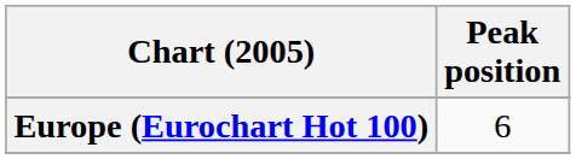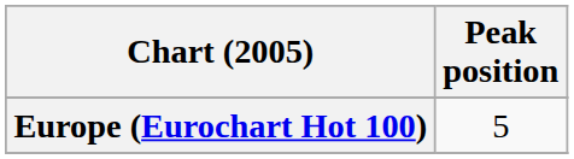Europe (Eurochart Hot 100) | Peak position: 6 -> 5
